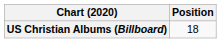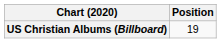US Christian Albums (Billboard) | Position: 18 -> 19
